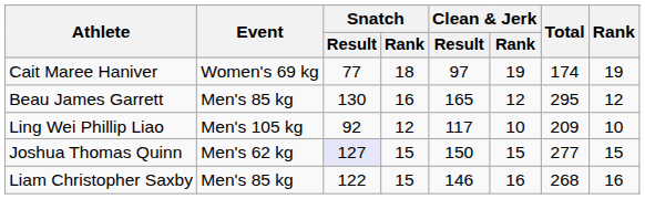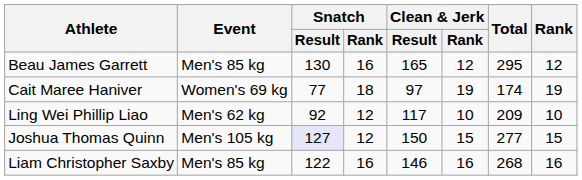rows swapped: Beau James Garrett <-> Cait Maree Haniver
Ling Wei Phillip Liao | Event: Men's 105 kg -> Men's 62 kg
Joshua Thomas Quinn | Event: Men's 62 kg -> Men's 105 kg
Joshua Thomas Quinn | Snatch / Rank: 15 -> 12
Liam Christopher Saxby | Snatch / Rank: 15 -> 16
